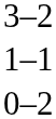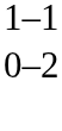- row: 3–2
